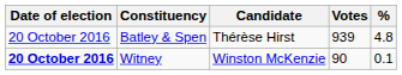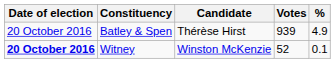Batley & Spen | %: 4.8 -> 4.9
Witney | Votes: 90 -> 52
